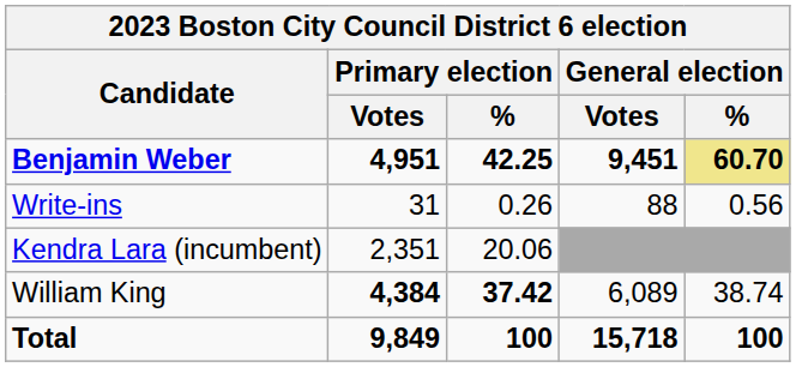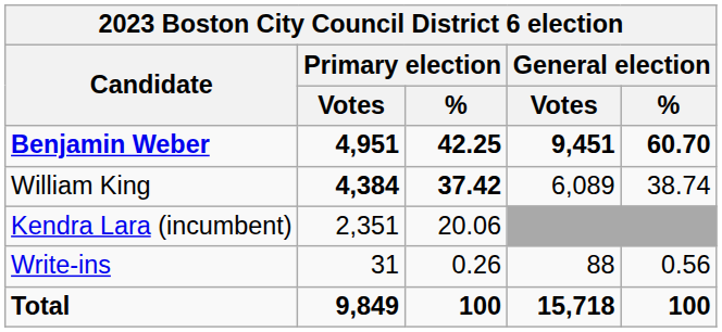Benjamin Weber | General election / %: khaki background -> no background
rows swapped: William King <-> Write-ins
